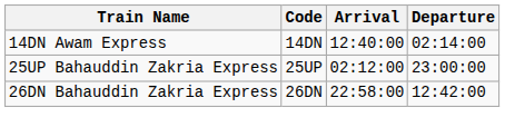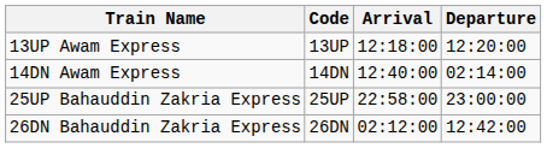+ row: 13UP Awam Express | 13UP | 12:18:00 | 12:20:00
25UP Bahauddin Zakria Express | Arrival: 02:12:00 -> 22:58:00
26DN Bahauddin Zakria Express | Arrival: 22:58:00 -> 02:12:00
